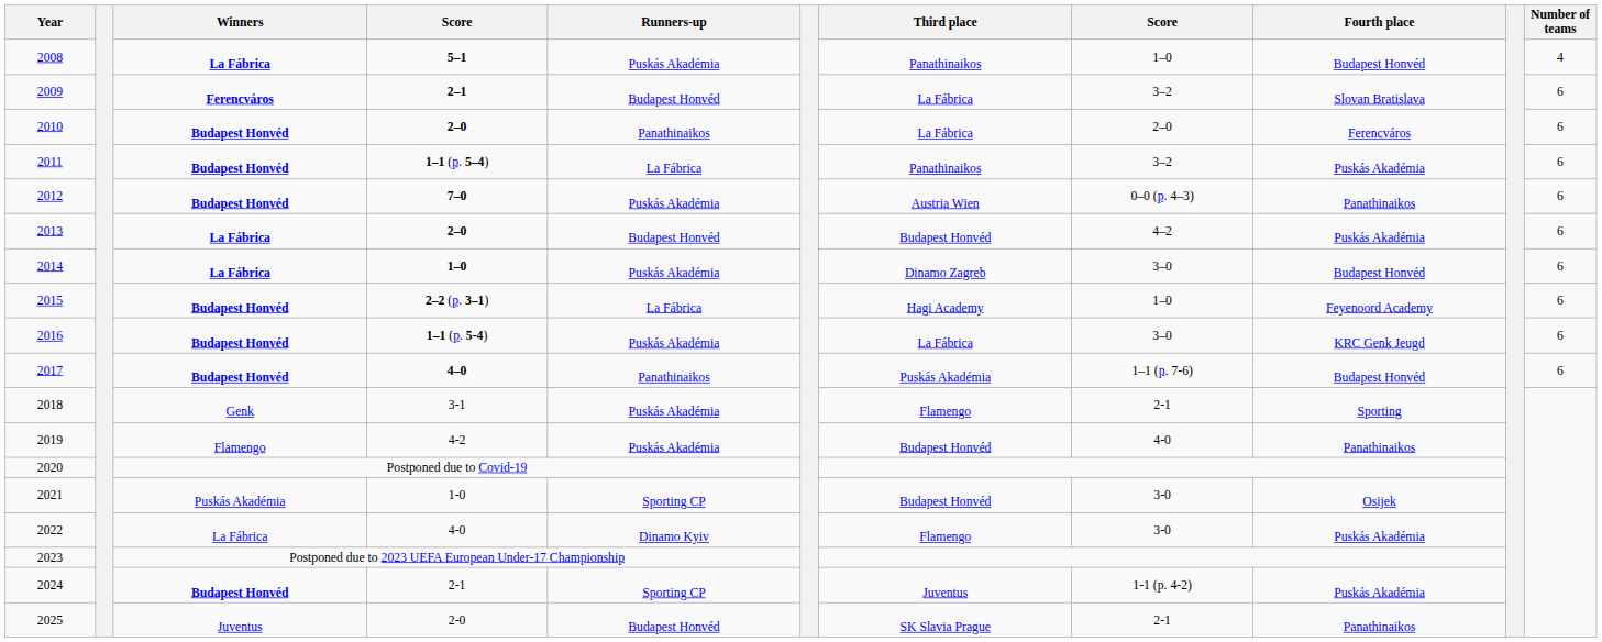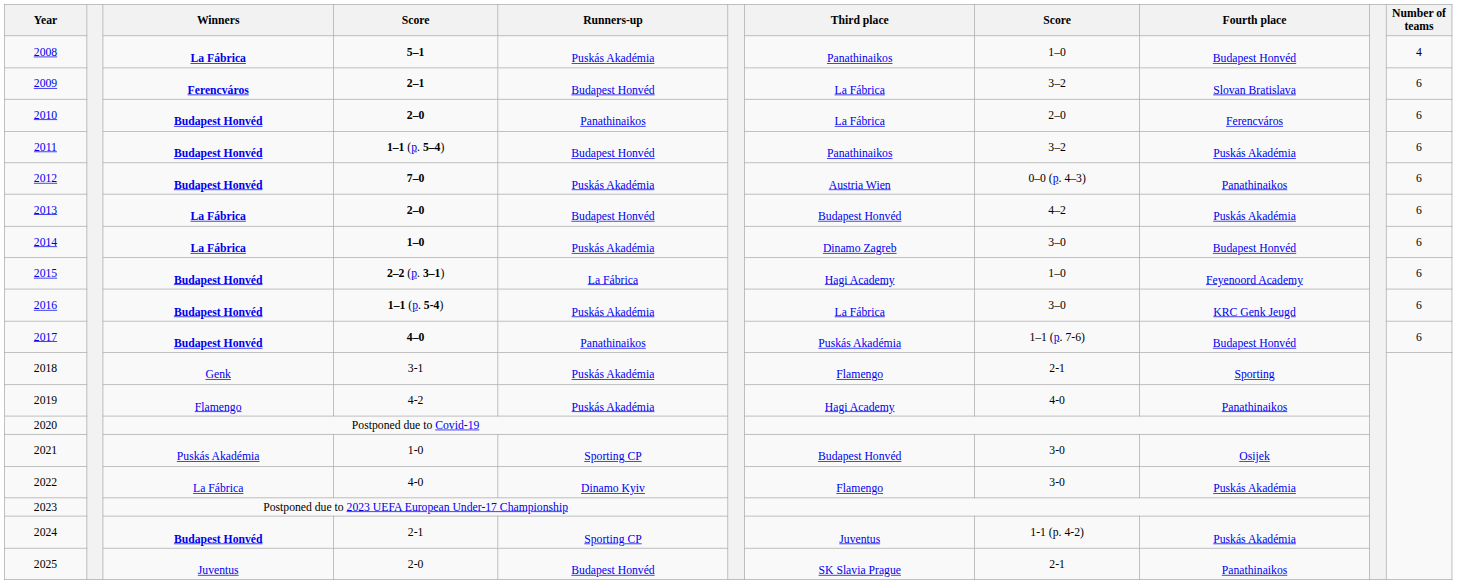2011 | Runners-up: La Fábrica -> Budapest Honvéd
2019 | Third place: Budapest Honvéd -> Hagi Academy
